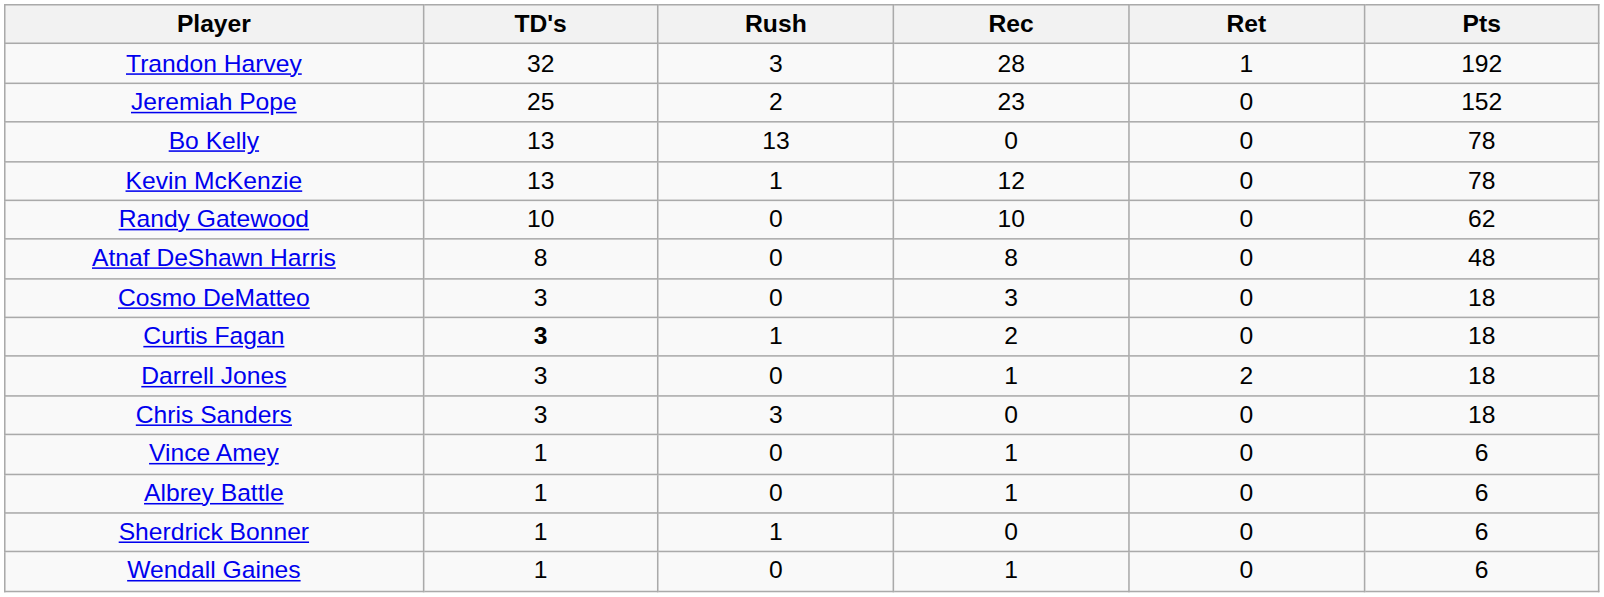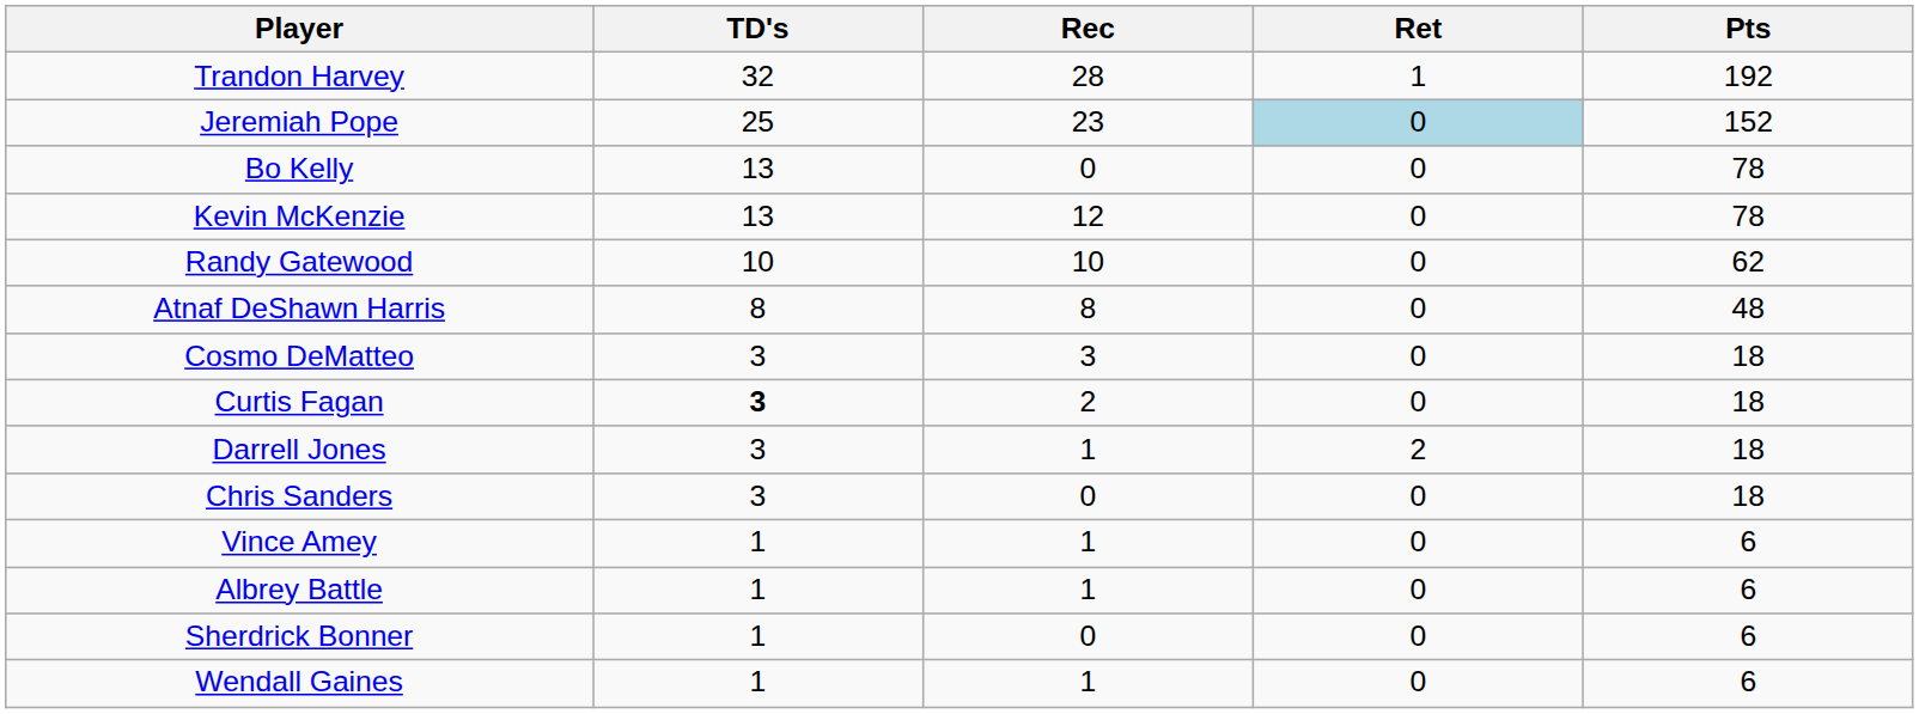- column: Rush | 3 | 2 | 13 | 1 | 0 | 0 | 0 | 1 | 0 | 3 | 0 | 0 | 1 | 0
Jeremiah Pope | Ret: no background -> lightblue background
